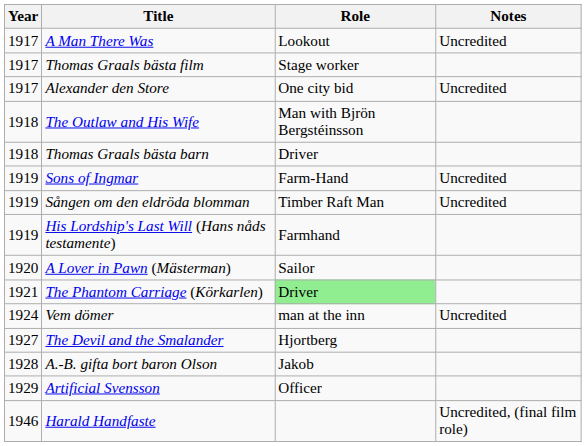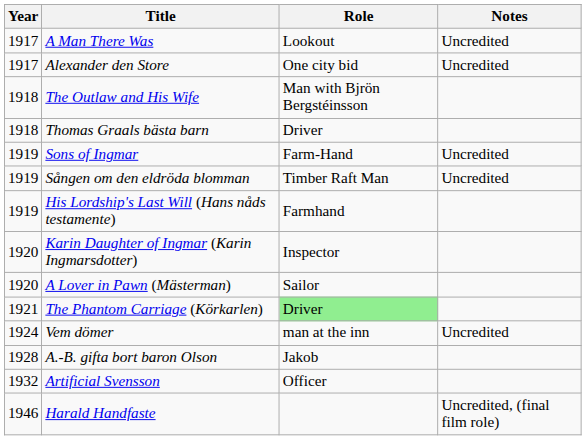- row: 1917 | Thomas Graals bästa film | Stage worker
+ row: 1920 | Karin Daughter of Ingmar (Karin Ingmarsdotter) | Inspector
- row: 1927 | The Devil and the Smalander | Hjortberg
Artificial Svensson | Year: 1929 -> 1932
